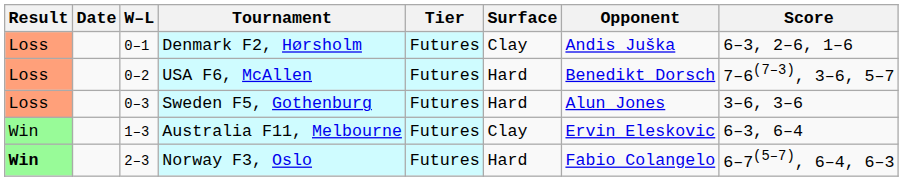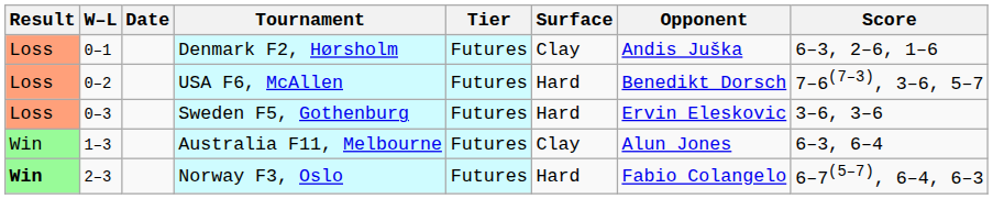columns swapped: W–L <-> Date
Sweden F5, Gothenburg | Opponent: Alun Jones -> Ervin Eleskovic
Australia F11, Melbourne | Opponent: Ervin Eleskovic -> Alun Jones
